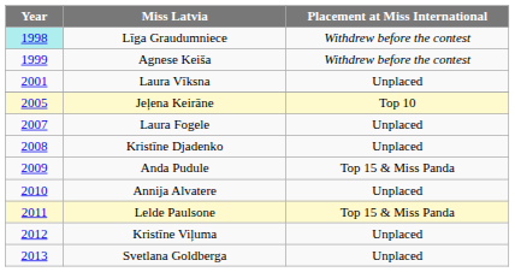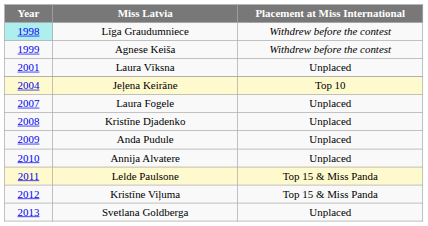Jeļena Keirāne | Year: 2005 -> 2004
Anda Pudule | Placement at Miss International: Top 15 & Miss Panda -> Unplaced
Kristīne Viļuma | Placement at Miss International: Unplaced -> Top 15 & Miss Panda
